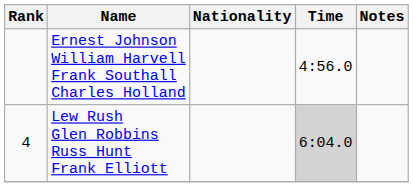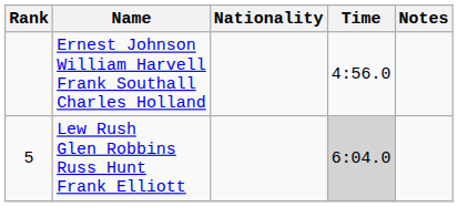Lew Rush Glen Robbins Russ Hunt Frank Elliott | Rank: 4 -> 5
